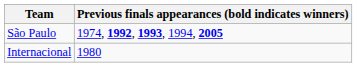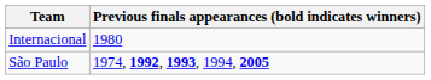rows swapped: São Paulo <-> Internacional
